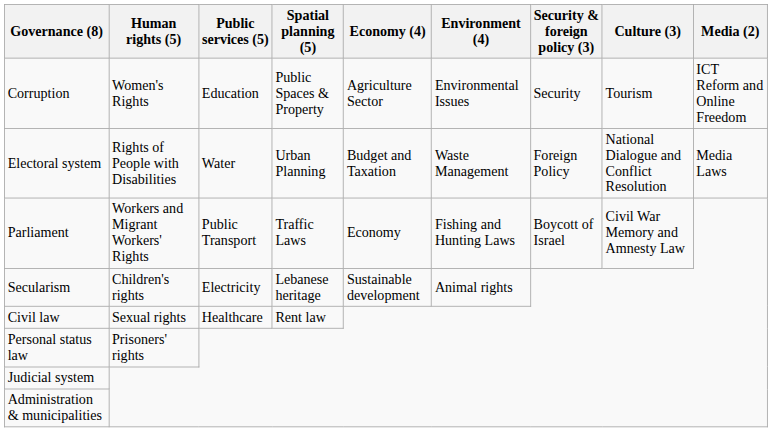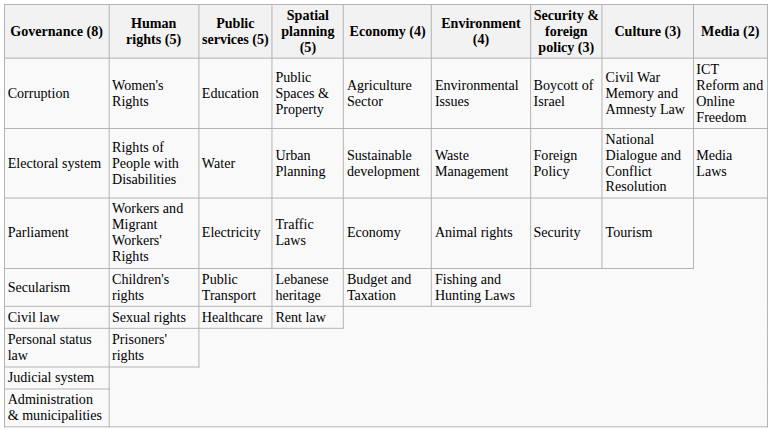Corruption | Security & foreign policy (3): Security -> Boycott of Israel
Corruption | Culture (3): Tourism -> Civil War Memory and Amnesty Law
Electoral system | Economy (4): Budget and Taxation -> Sustainable development
Parliament | Public services (5): Public Transport -> Electricity
Parliament | Environment (4): Fishing and Hunting Laws -> Animal rights
Parliament | Security & foreign policy (3): Boycott of Israel -> Security
Parliament | Culture (3): Civil War Memory and Amnesty Law -> Tourism
Secularism | Public services (5): Electricity -> Public Transport
Secularism | Economy (4): Sustainable development -> Budget and Taxation
Secularism | Environment (4): Animal rights -> Fishing and Hunting Laws
